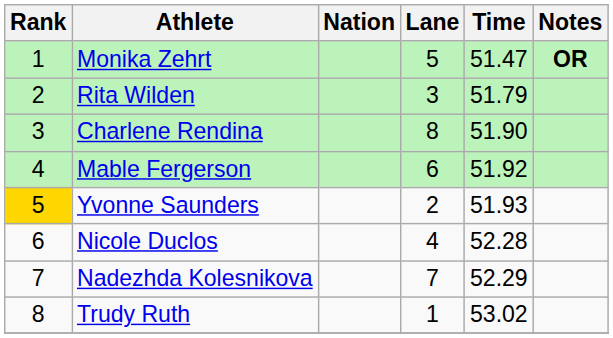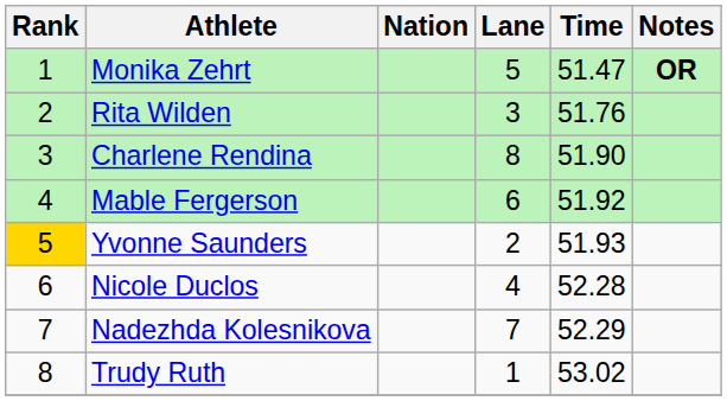Rita Wilden | Time: 51.79 -> 51.76
